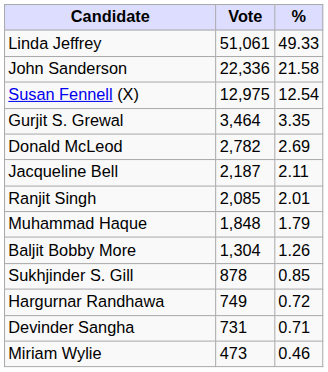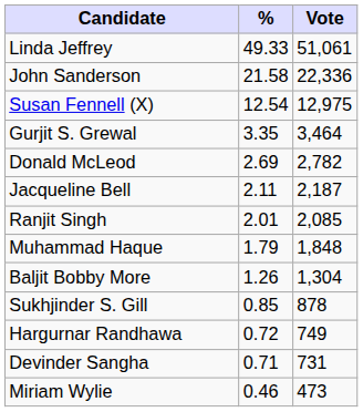columns swapped: Vote <-> %
